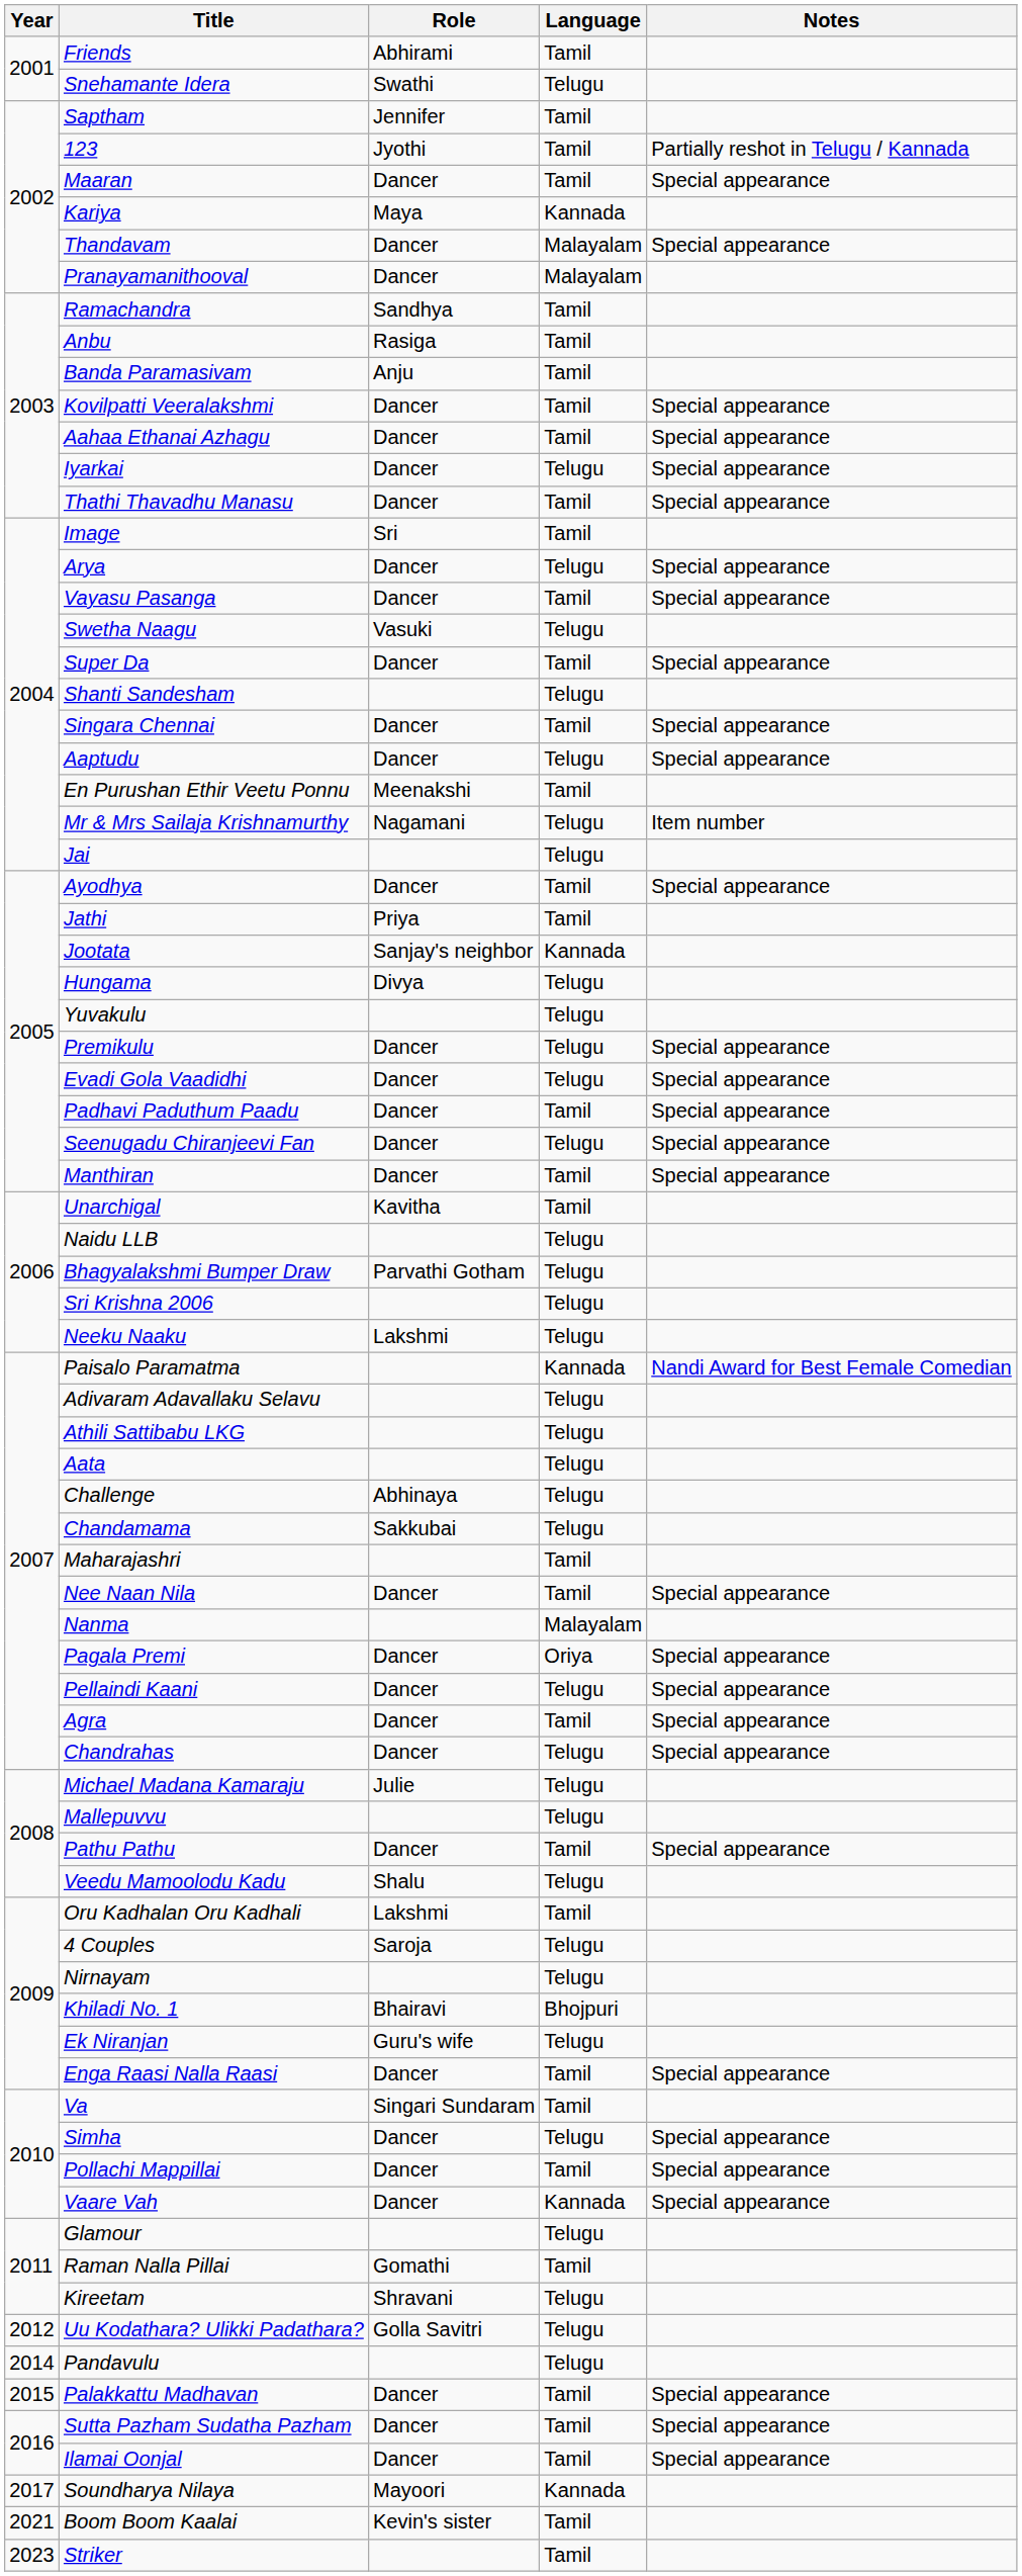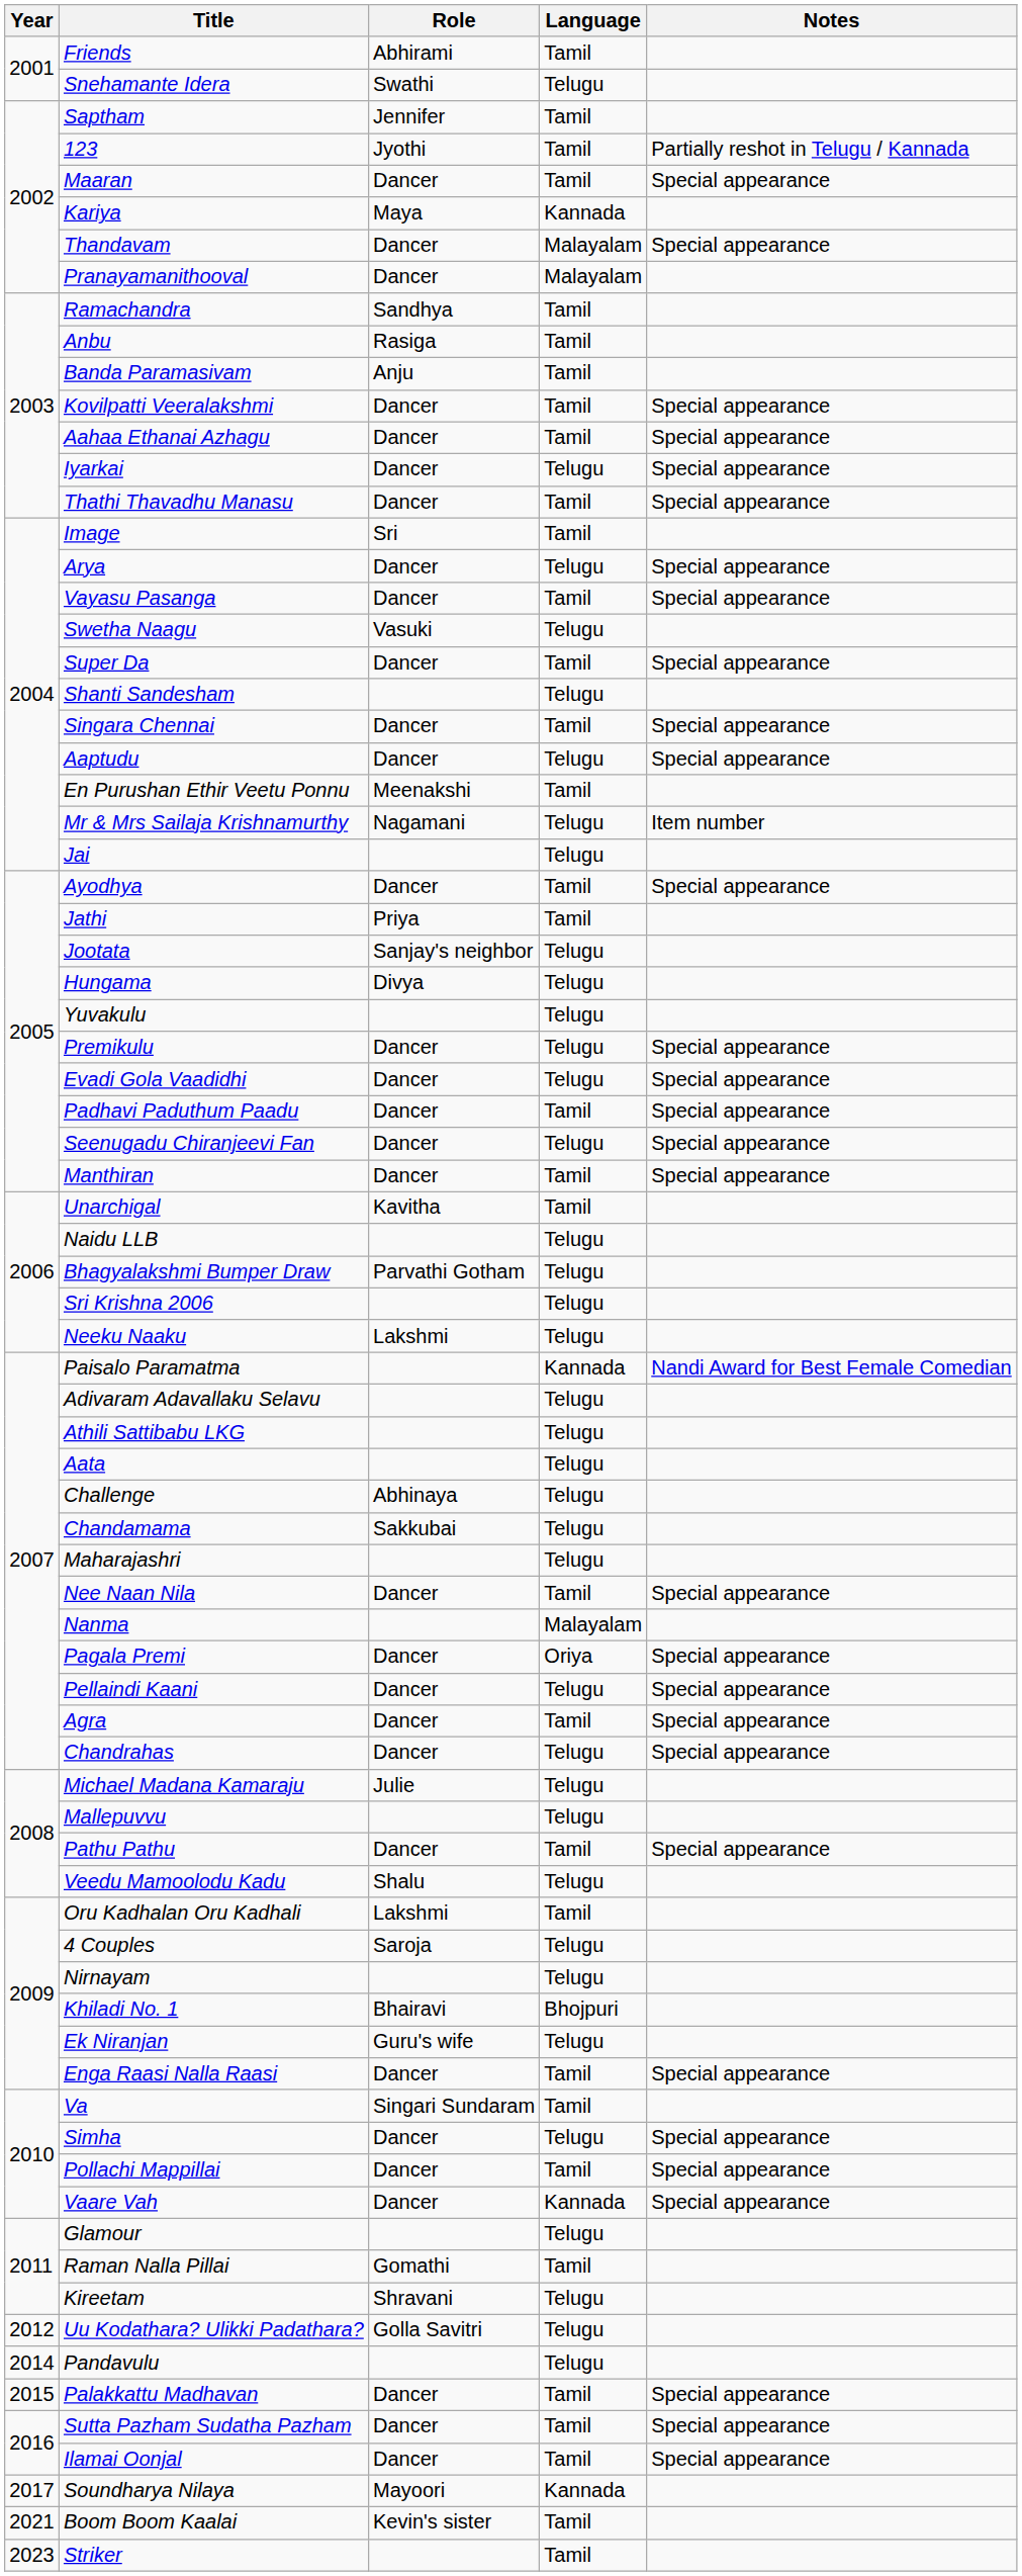Jootata | Language: Kannada -> Telugu
Maharajashri | Language: Tamil -> Telugu
